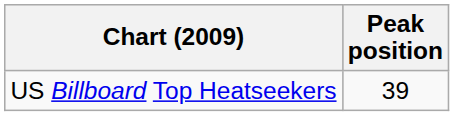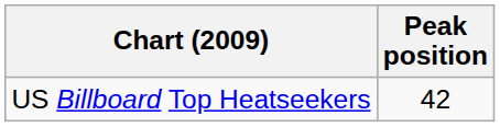US Billboard Top Heatseekers | Peak position: 39 -> 42
